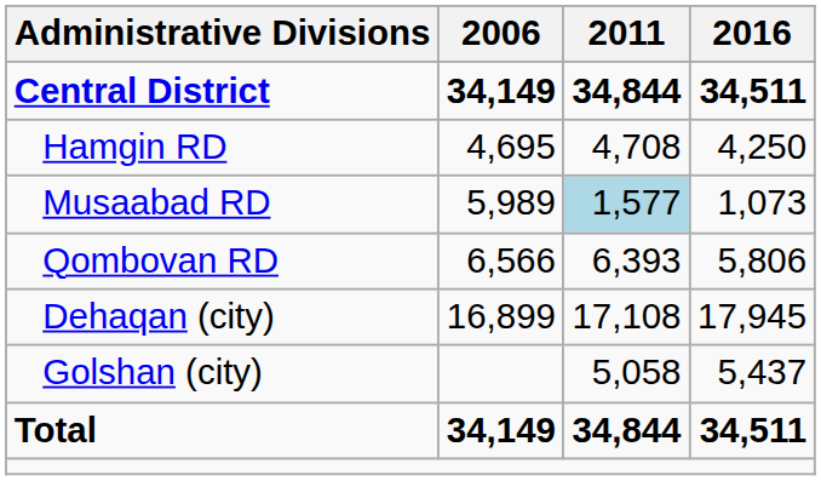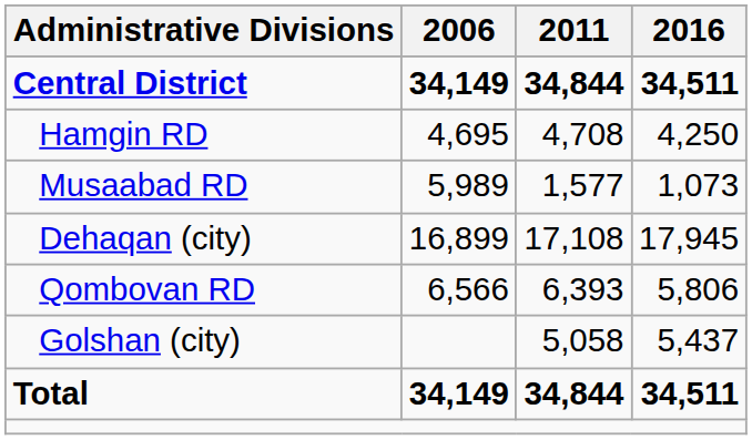Musaabad RD | 2011: lightblue background -> no background
rows swapped: Qombovan RD <-> Dehaqan (city)
